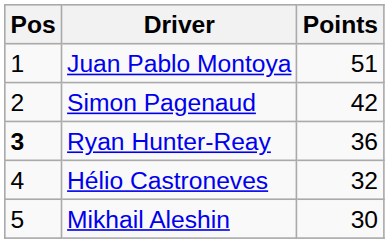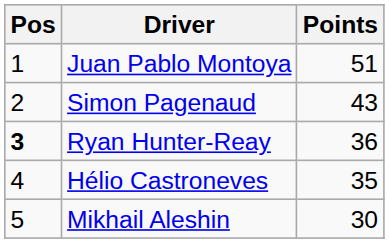Simon Pagenaud | Points: 42 -> 43
Hélio Castroneves | Points: 32 -> 35
